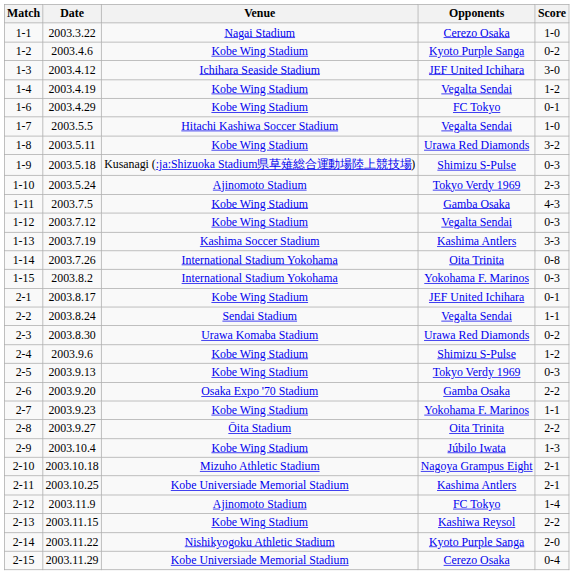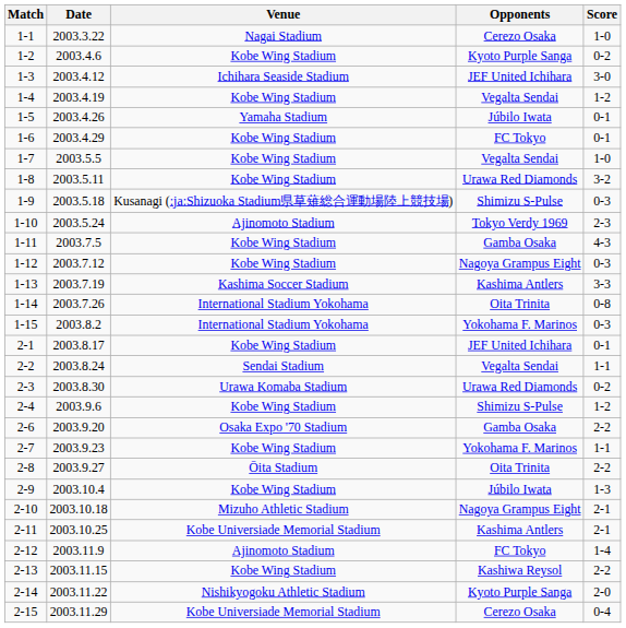+ row: 1-5 | 2003.4.26 | Yamaha Stadium | Júbilo Iwata | 0-1
1-7 | Venue: Hitachi Kashiwa Soccer Stadium -> Kobe Wing Stadium
1-12 | Opponents: Vegalta Sendai -> Nagoya Grampus Eight
- row: 2-5 | 2003.9.13 | Kobe Wing Stadium | Tokyo Verdy 1969 | 0-3
